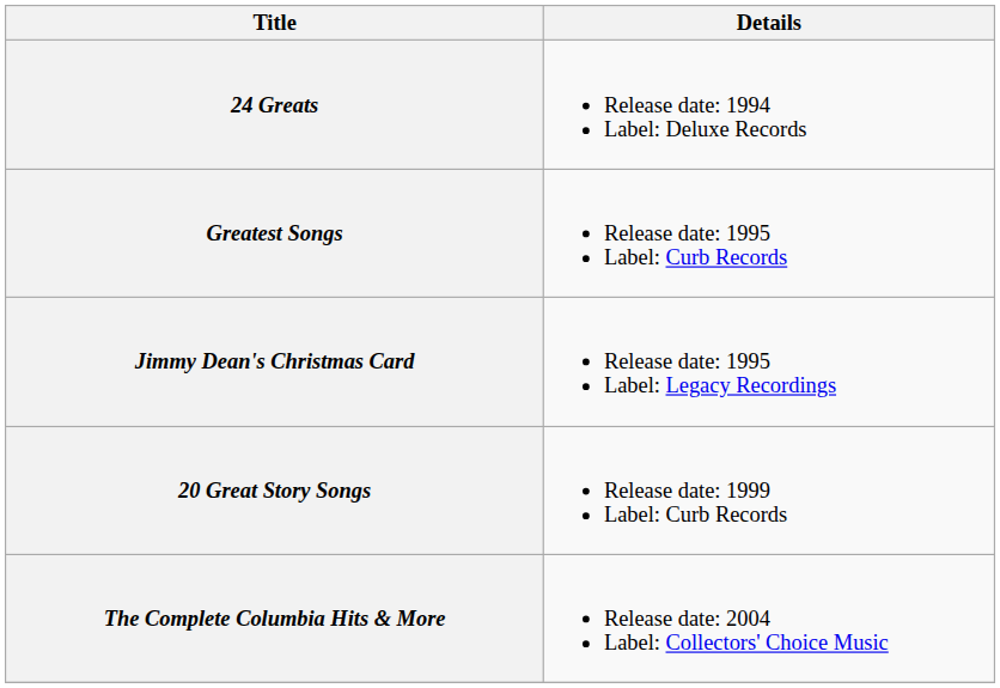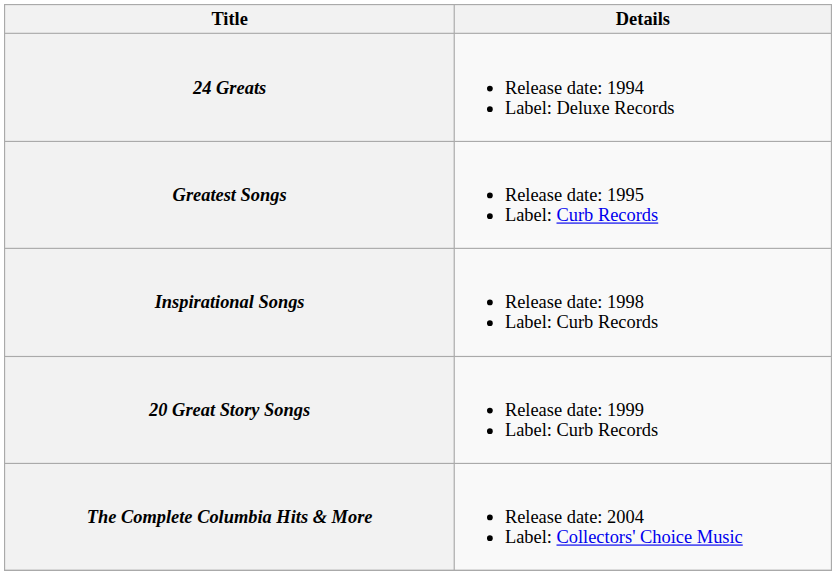- row: Jimmy Dean's Christmas Card | Release date: 1995 Label: Legacy Recordings
+ row: Inspirational Songs | Release date: 1998 Label: Curb Records
